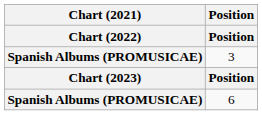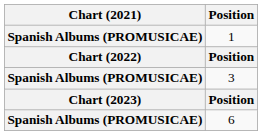+ row: Spanish Albums (PROMUSICAE) | 1
